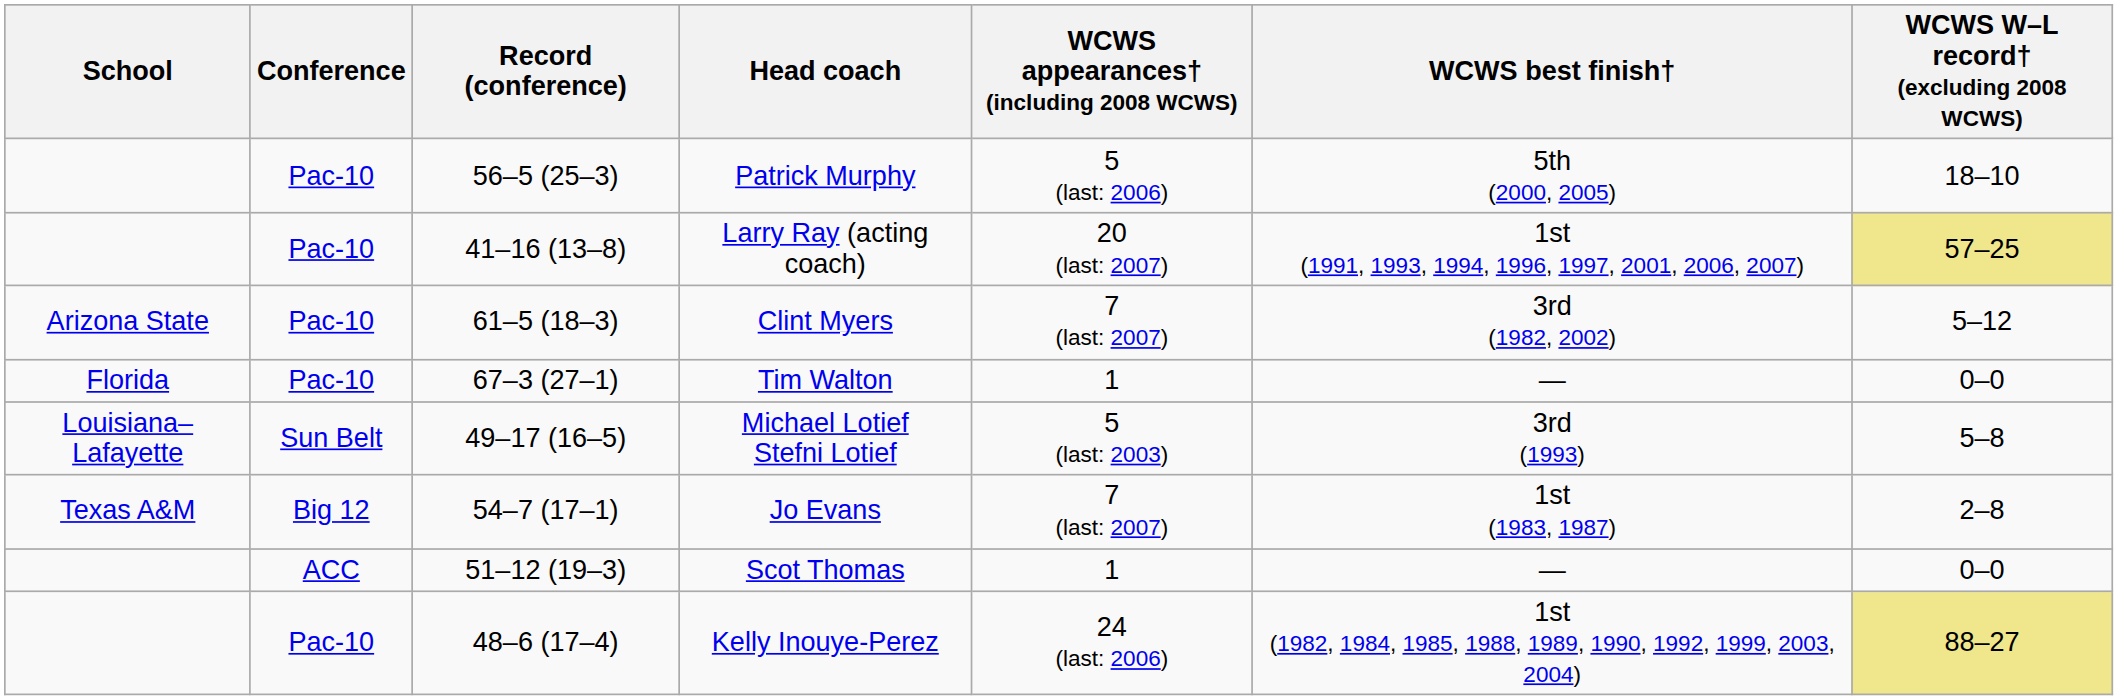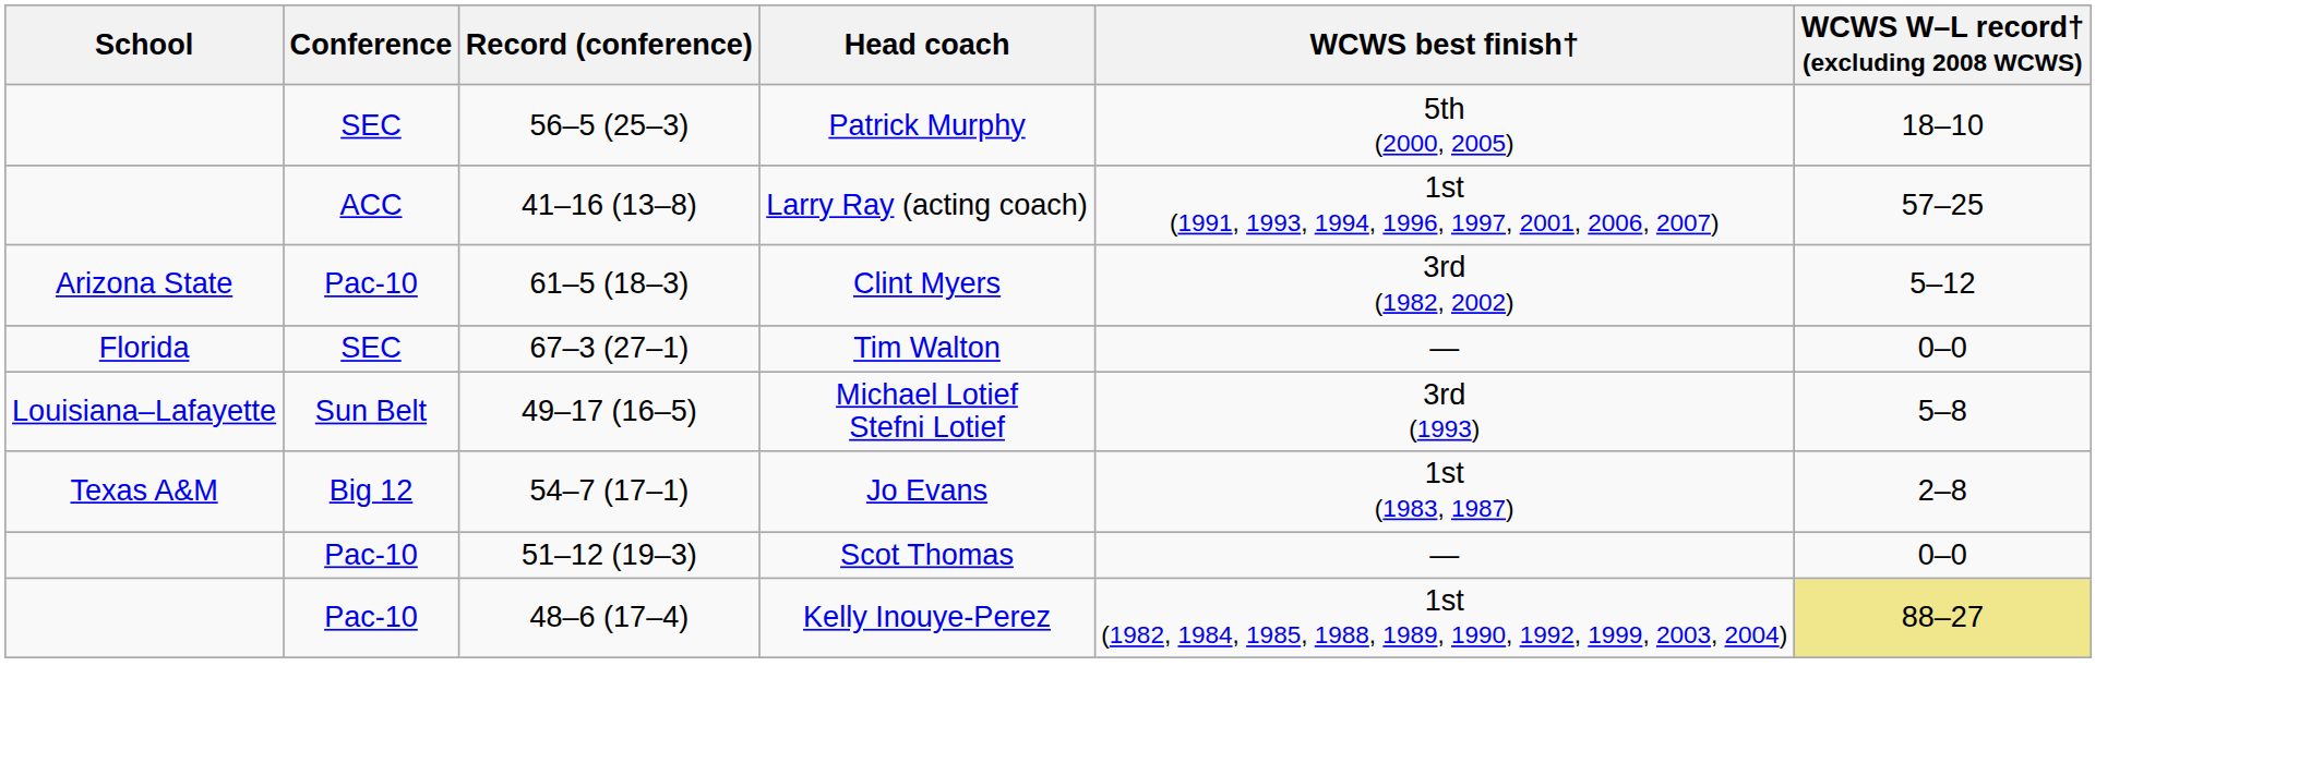- column: WCWS appearances† (including 2008 WCWS) | 5 (last: 2006) | 20 (last: 2007) | 7 (last: 2007) | 1 | 5 (last: 2003) | 7 (last: 2007) | 1 | 24 (last: 2006)
Patrick Murphy | Conference: Pac-10 -> SEC
Larry Ray (acting coach) | Conference: Pac-10 -> ACC
Larry Ray (acting coach) | WCWS W–L record† (excluding 2008 WCWS): khaki background -> no background
Tim Walton | Conference: Pac-10 -> SEC
Scot Thomas | Conference: ACC -> Pac-10
